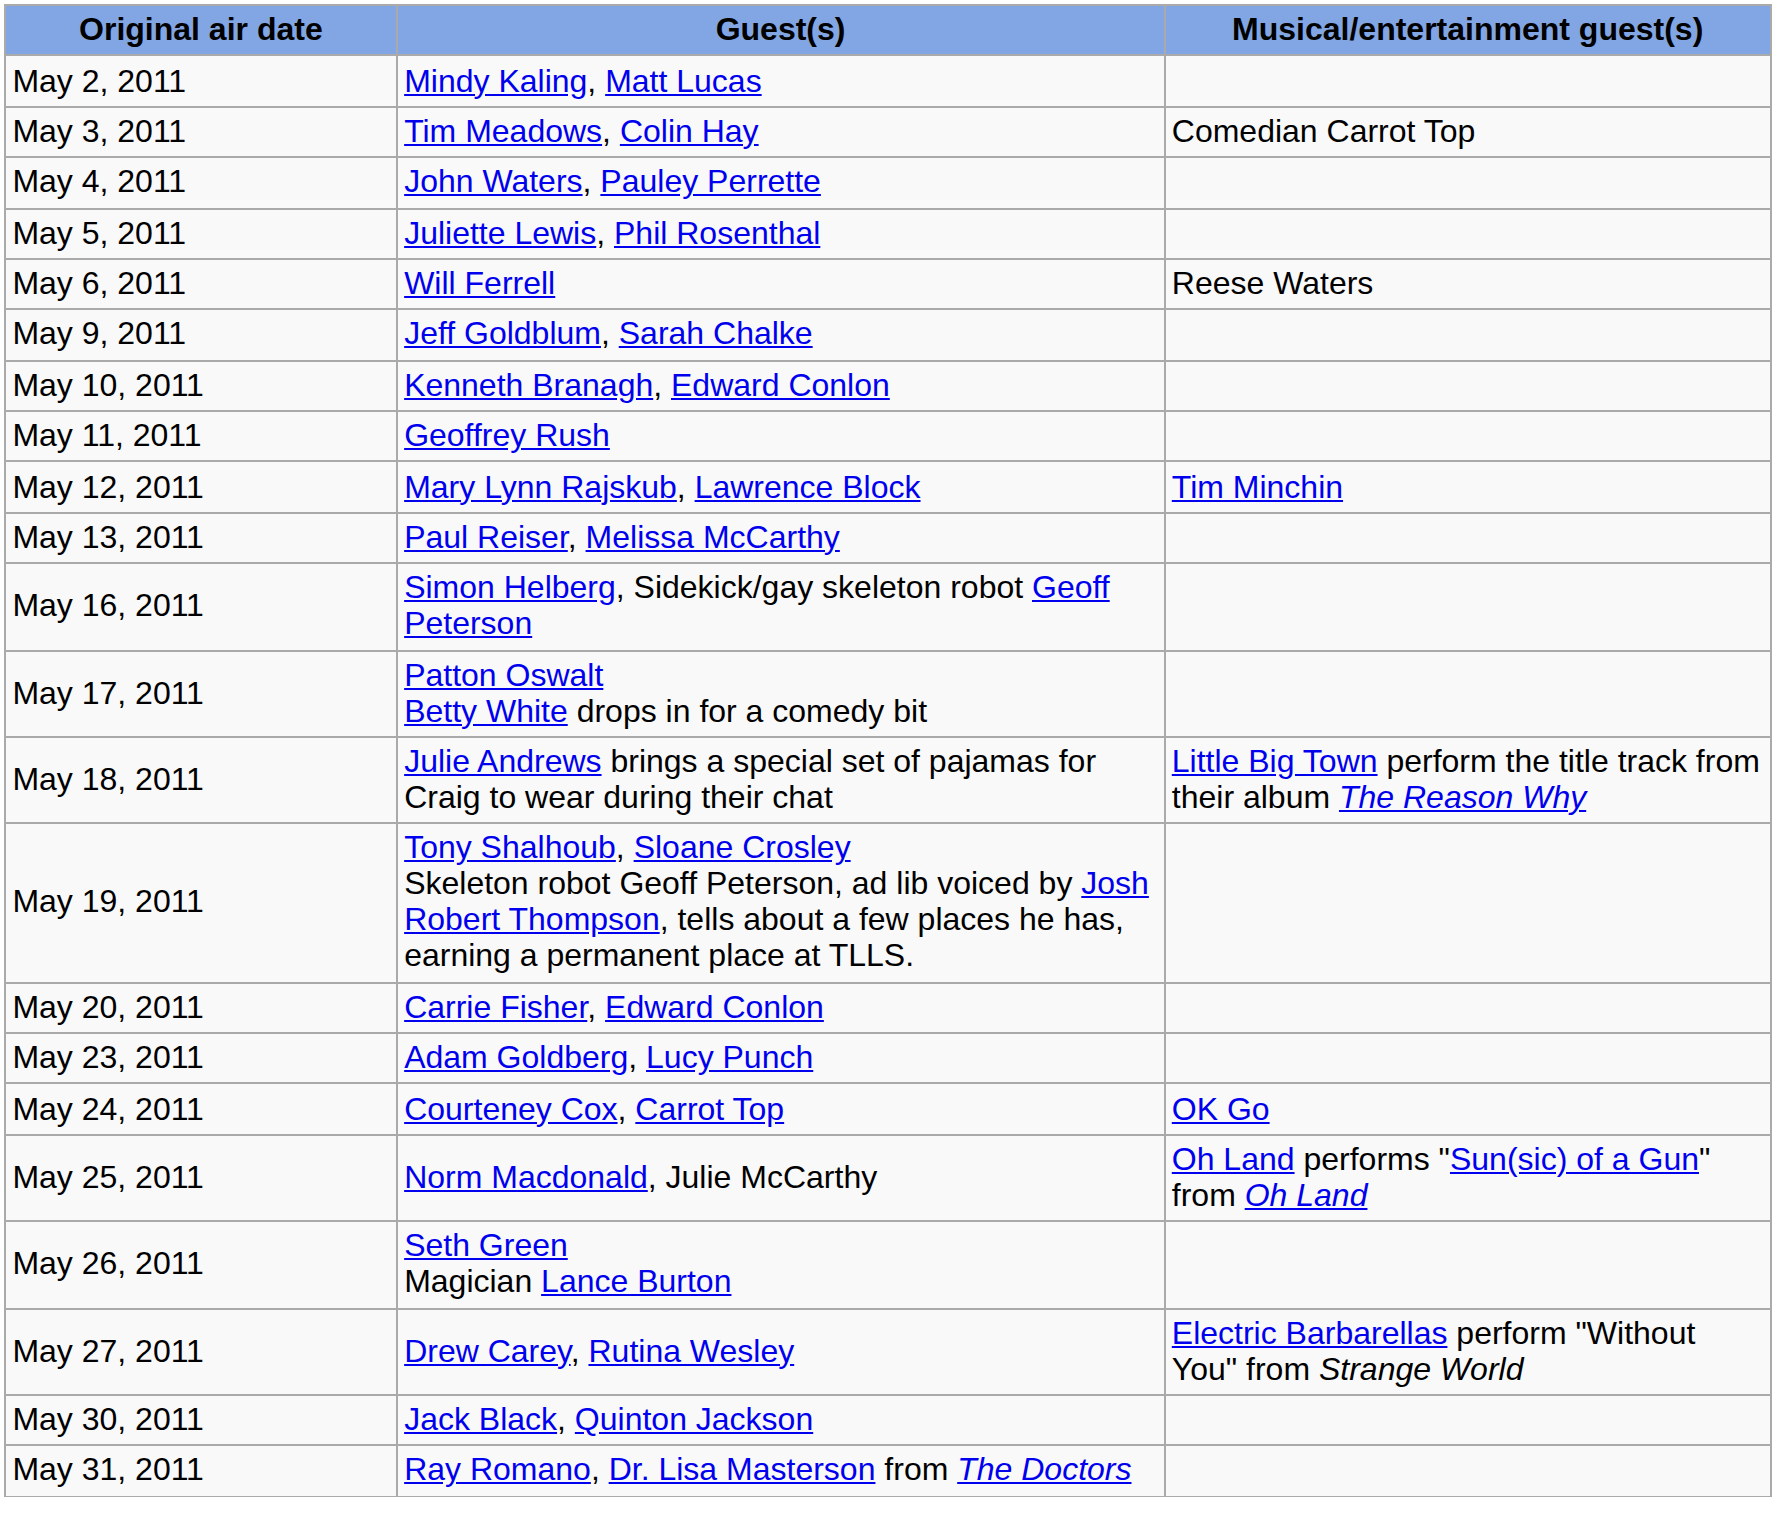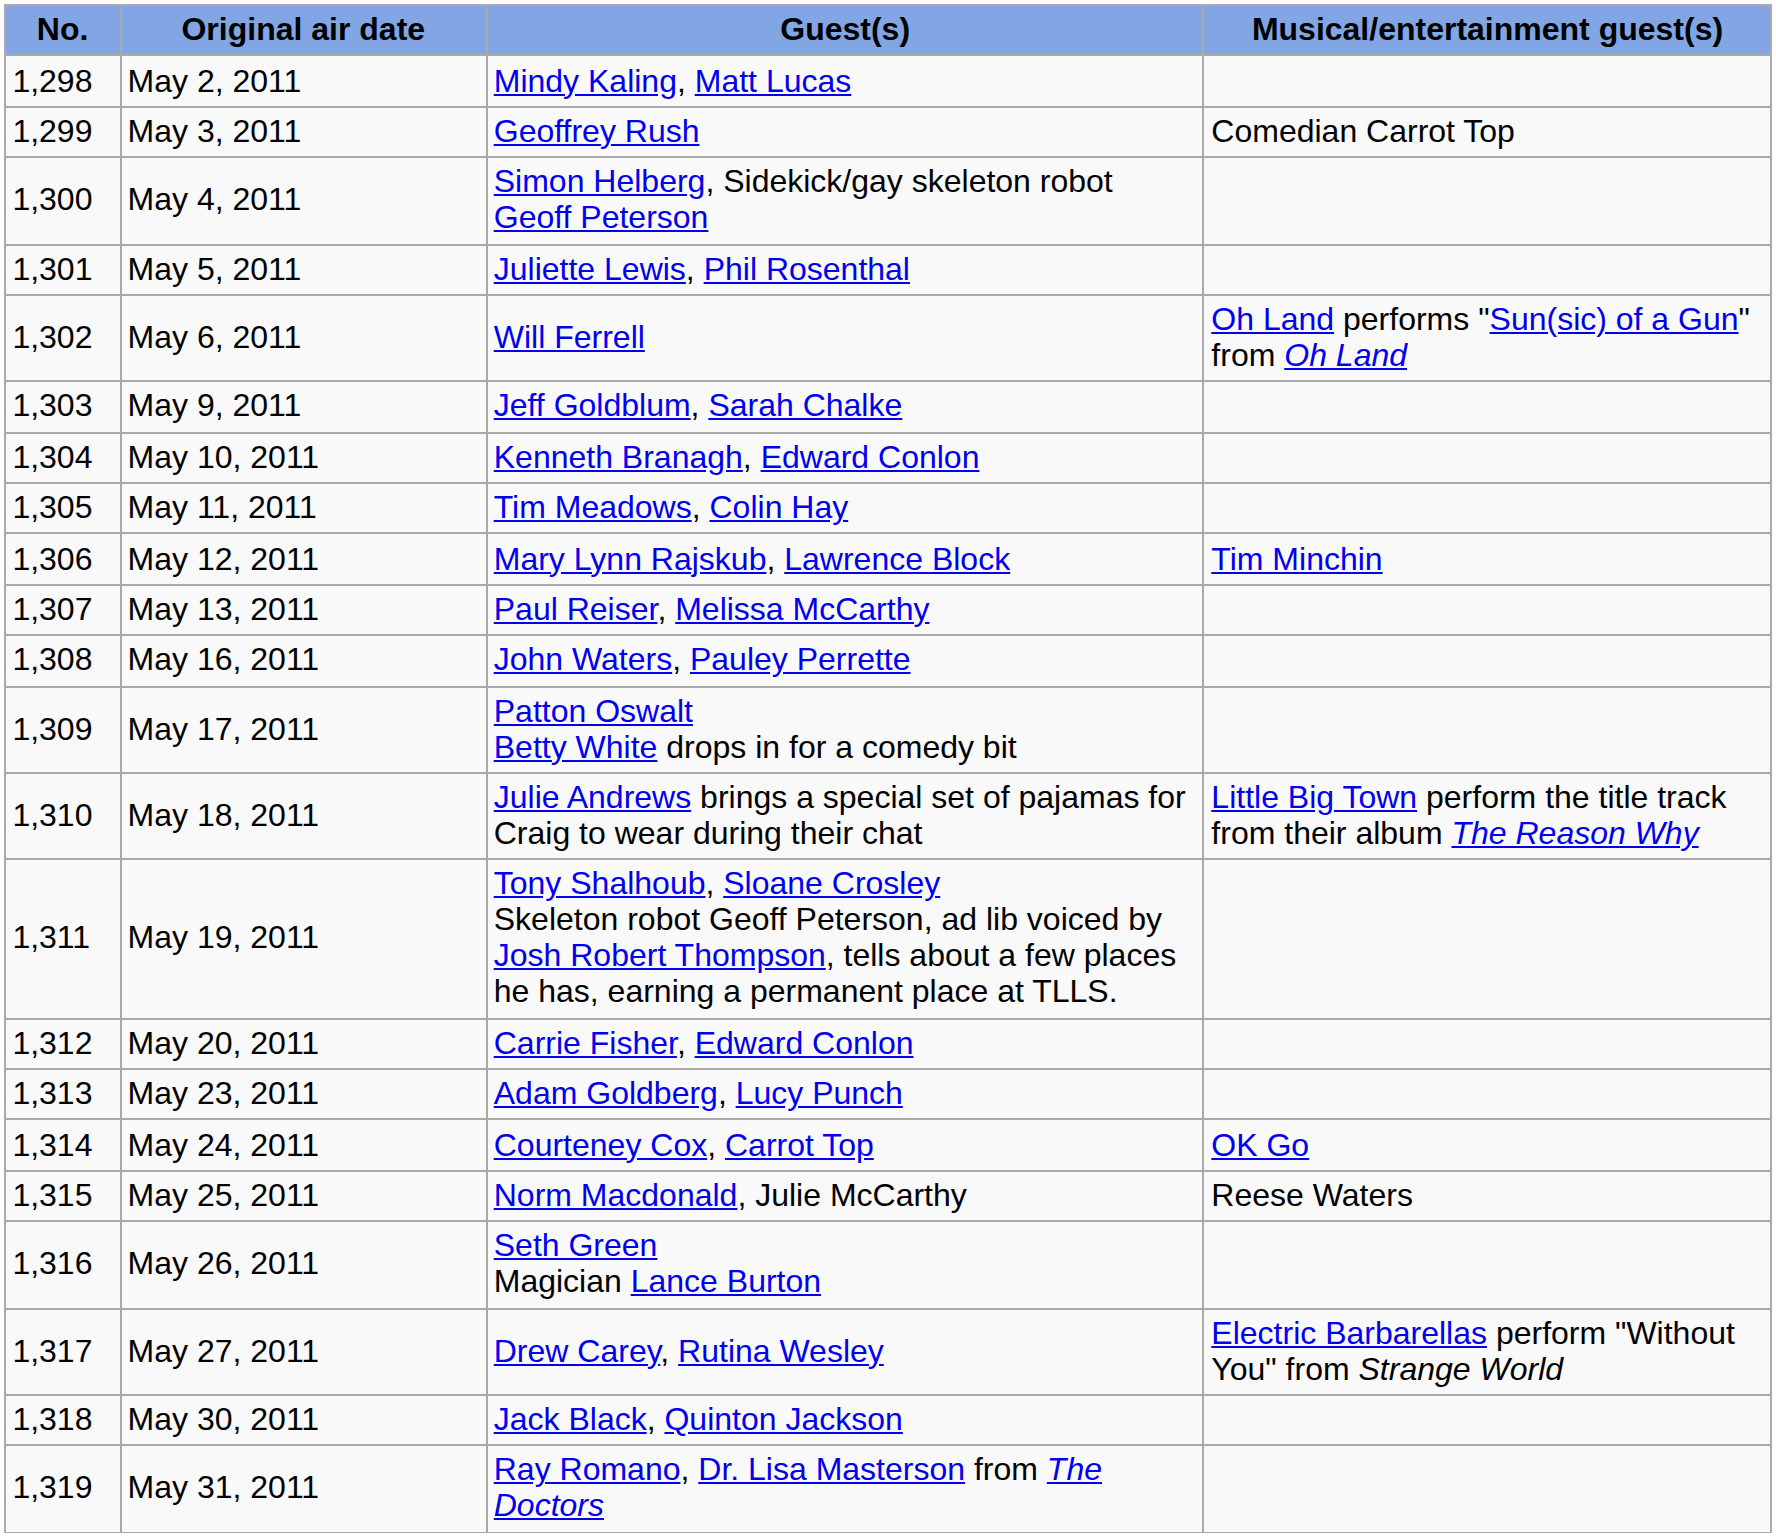+ column: No. | 1,298 | 1,299 | 1,300 | 1,301 | 1,302 | 1,303 | 1,304 | 1,305 | 1,306 | 1,307 | 1,308 | 1,309 | 1,310 | 1,311 | 1,312 | 1,313 | 1,314 | 1,315 | 1,316 | 1,317 | 1,318 | 1,319
May 3, 2011 | Guest(s): Tim Meadows, Colin Hay -> Geoffrey Rush
May 4, 2011 | Guest(s): John Waters, Pauley Perrette -> Simon Helberg, Sidekick/gay skeleton robot Geoff Peterson
May 6, 2011 | Musical/entertainment guest(s): Reese Waters -> Oh Land performs "Sun(sic) of a Gun" from Oh Land
May 11, 2011 | Guest(s): Geoffrey Rush -> Tim Meadows, Colin Hay
May 16, 2011 | Guest(s): Simon Helberg, Sidekick/gay skeleton robot Geoff Peterson -> John Waters, Pauley Perrette
May 25, 2011 | Musical/entertainment guest(s): Oh Land performs "Sun(sic) of a Gun" from Oh Land -> Reese Waters
